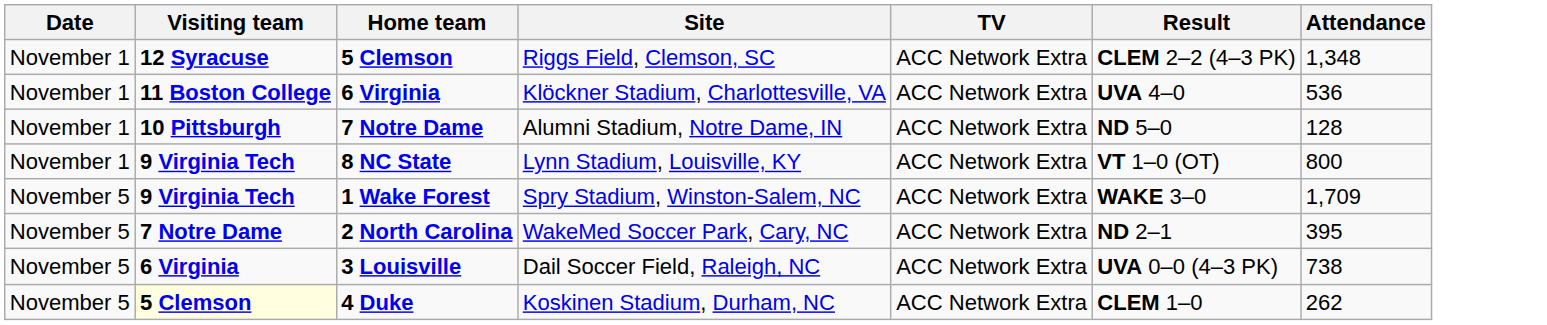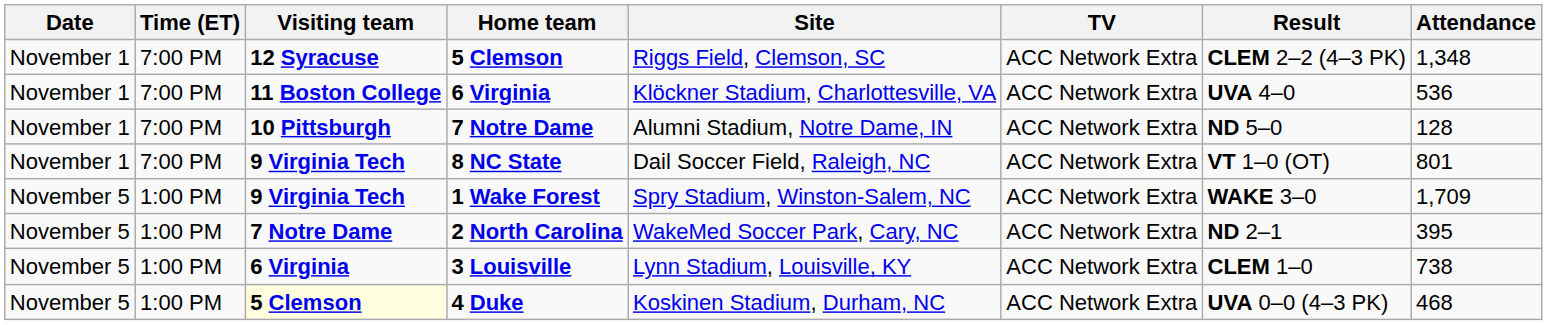+ column: Time (ET) | 7:00 PM | 7:00 PM | 7:00 PM | 7:00 PM | 1:00 PM | 1:00 PM | 1:00 PM | 1:00 PM
8 NC State | Site: Lynn Stadium, Louisville, KY -> Dail Soccer Field, Raleigh, NC
8 NC State | Attendance: 800 -> 801
3 Louisville | Site: Dail Soccer Field, Raleigh, NC -> Lynn Stadium, Louisville, KY
3 Louisville | Result: UVA 0–0 (4–3 PK) -> CLEM 1–0
4 Duke | Result: CLEM 1–0 -> UVA 0–0 (4–3 PK)
4 Duke | Attendance: 262 -> 468
